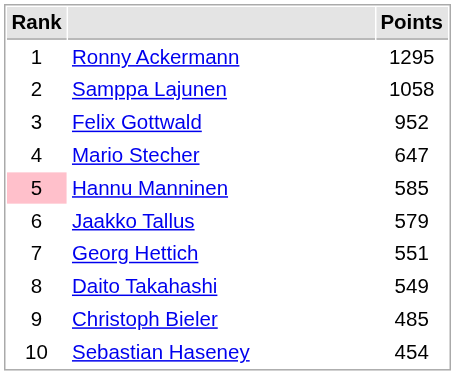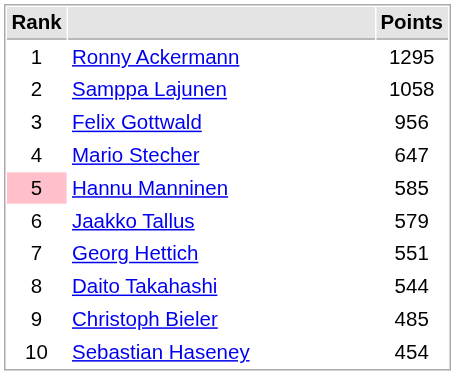Felix Gottwald | Points: 952 -> 956
Daito Takahashi | Points: 549 -> 544
